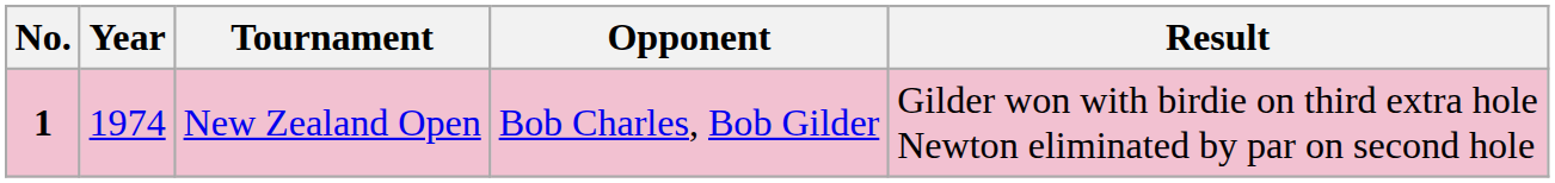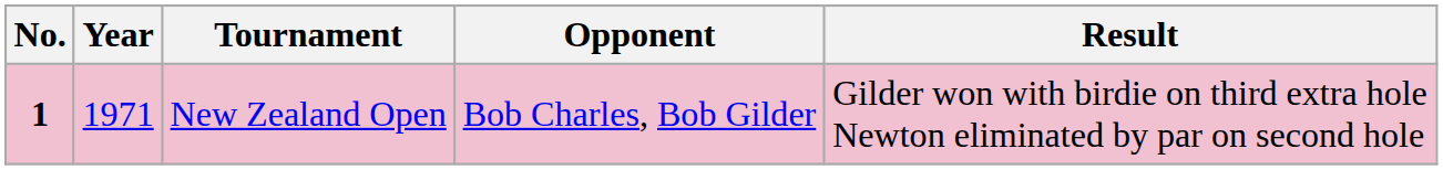New Zealand Open | Year: 1974 -> 1971
